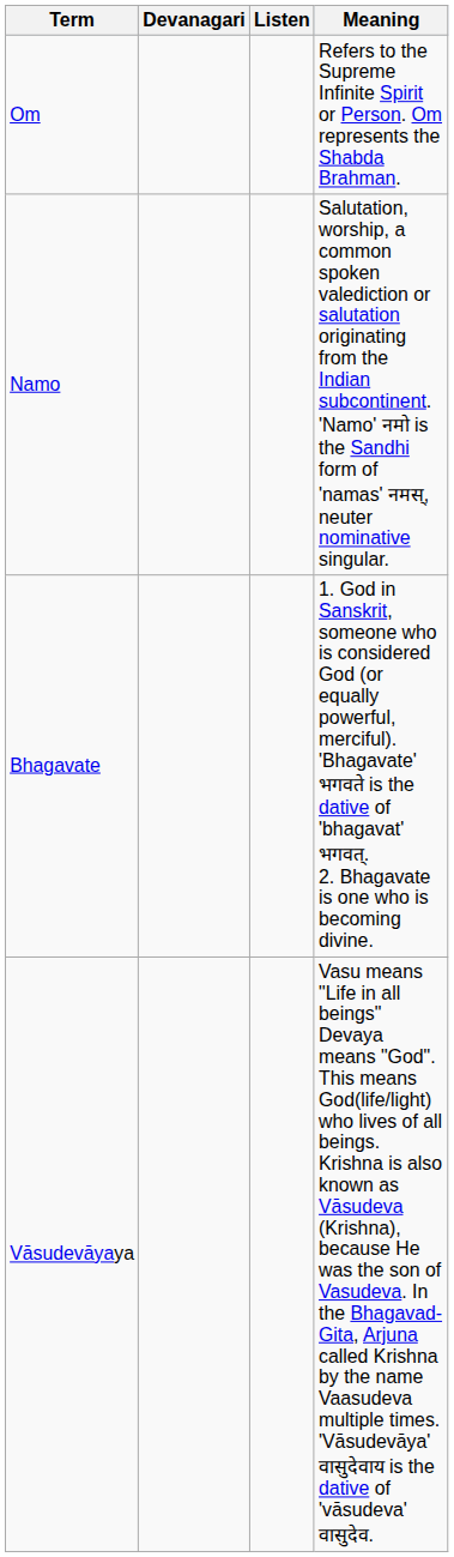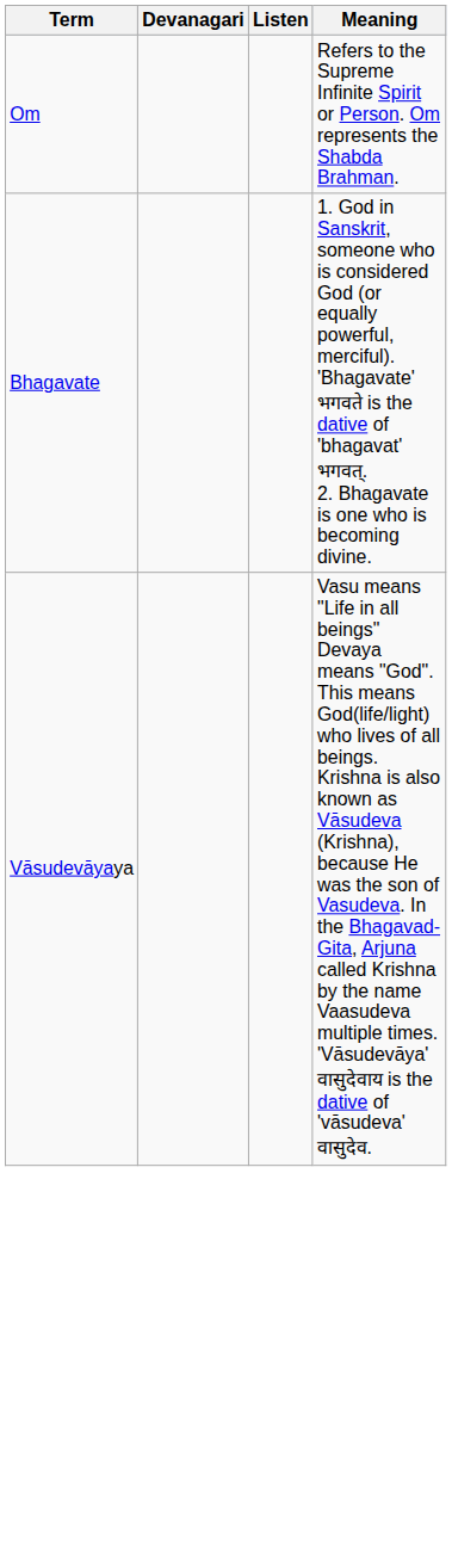- row: Namo | Salutation, worship, a common spoken valediction or salutation originating from the Indian subcontinent. 'Namo' नमो is the Sandhi form of 'namas' नमस्, neuter nominative singular.
